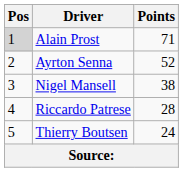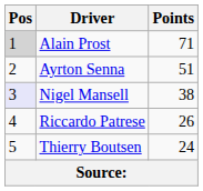Ayrton Senna | Points: 52 -> 51
Nigel Mansell | Pos: no background -> lavender background
Riccardo Patrese | Points: 28 -> 26
